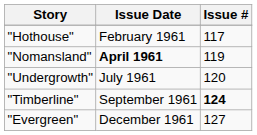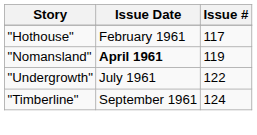"Undergrowth" | Issue #: 120 -> 122
"Timberline" | Issue #: bold -> normal
- row: "Evergreen" | December 1961 | 127
